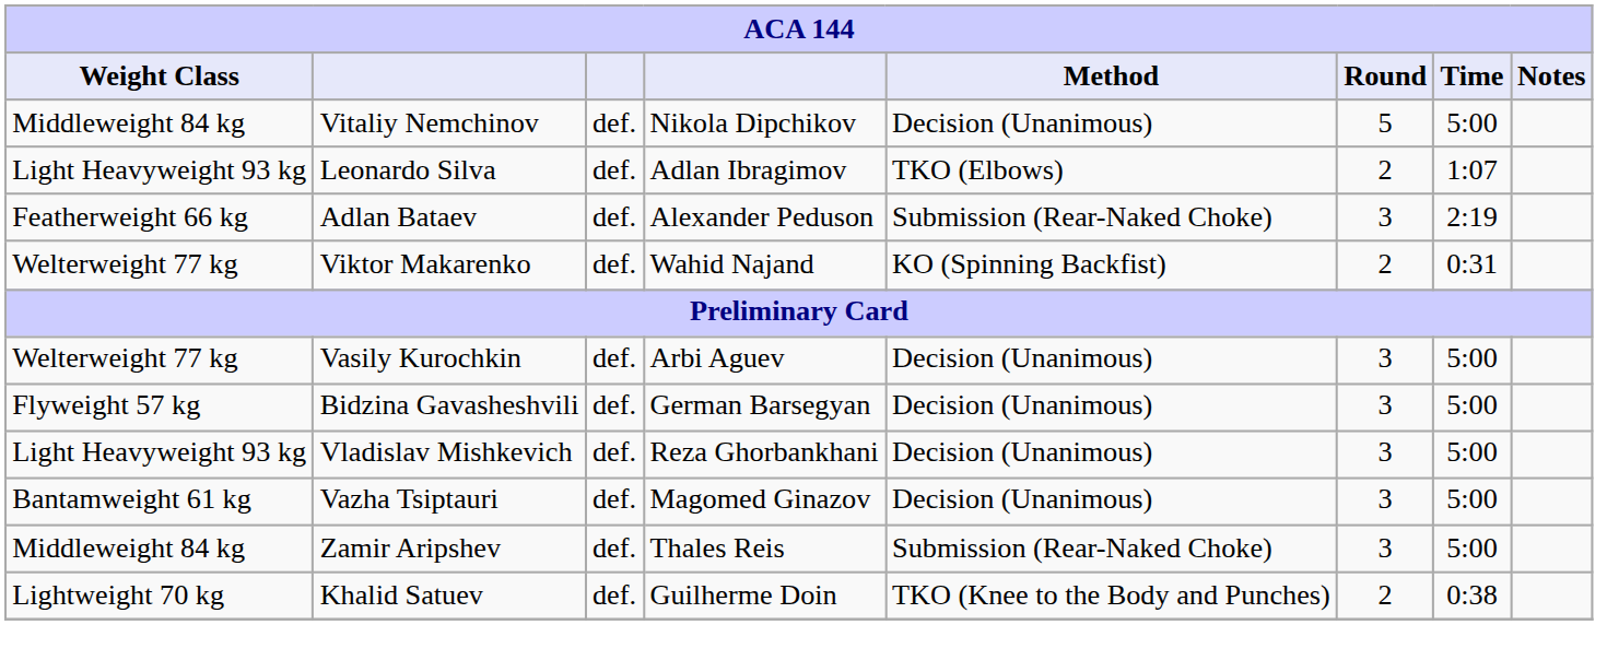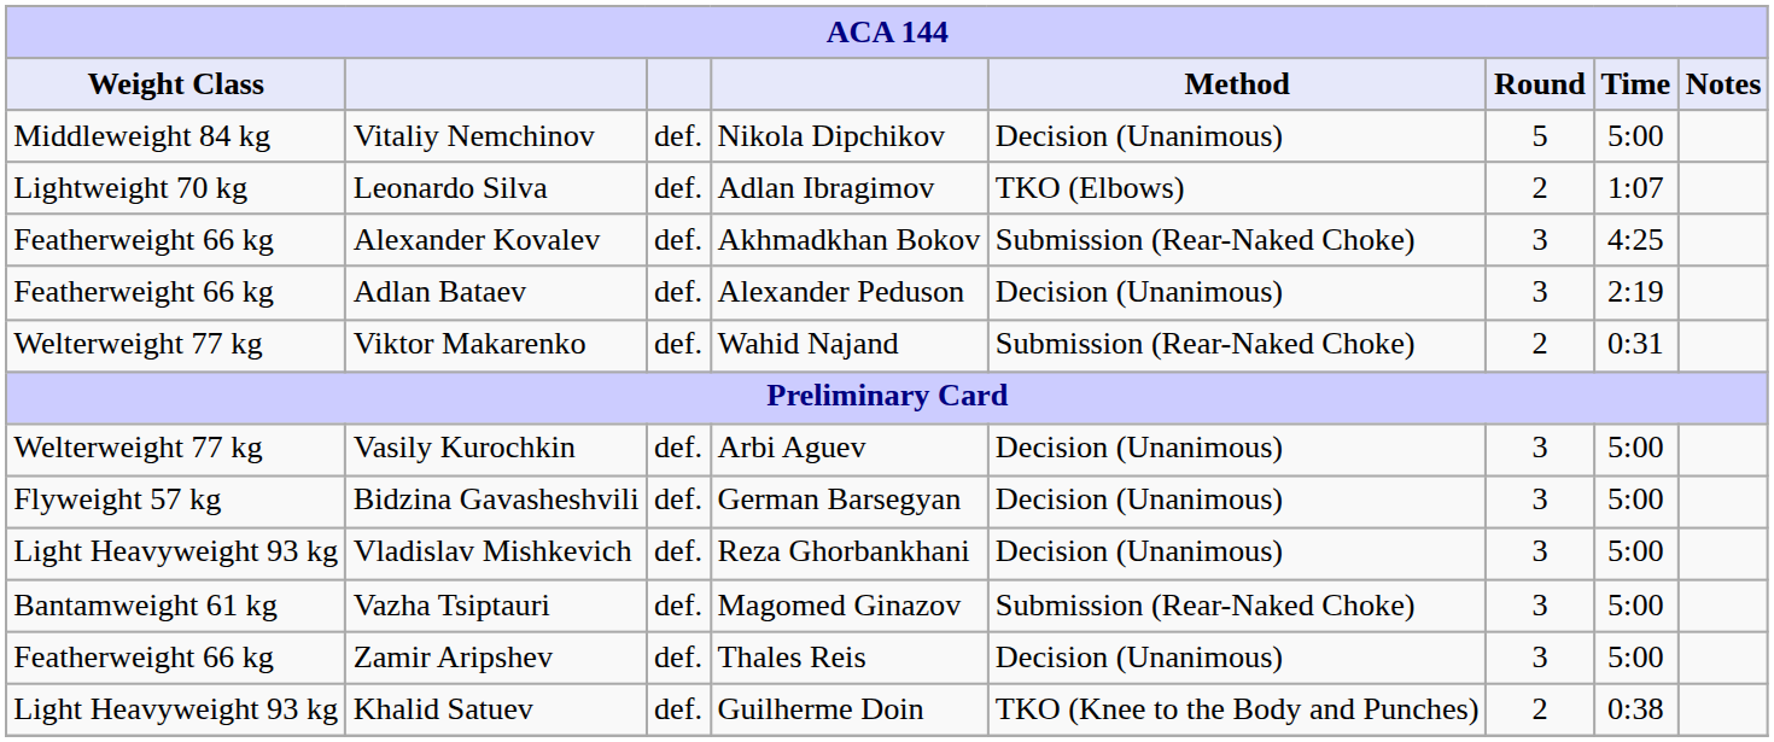Leonardo Silva | Weight Class: Light Heavyweight 93 kg -> Lightweight 70 kg
+ row: Featherweight 66 kg | Alexander Kovalev | def. | Akhmadkhan Bokov | Submission (Rear-Naked Choke) | 3 | 4:25
Adlan Bataev | Method: Submission (Rear-Naked Choke) -> Decision (Unanimous)
Viktor Makarenko | Method: KO (Spinning Backfist) -> Submission (Rear-Naked Choke)
Vazha Tsiptauri | Method: Decision (Unanimous) -> Submission (Rear-Naked Choke)
Zamir Aripshev | Weight Class: Middleweight 84 kg -> Featherweight 66 kg
Zamir Aripshev | Method: Submission (Rear-Naked Choke) -> Decision (Unanimous)
Khalid Satuev | Weight Class: Lightweight 70 kg -> Light Heavyweight 93 kg
